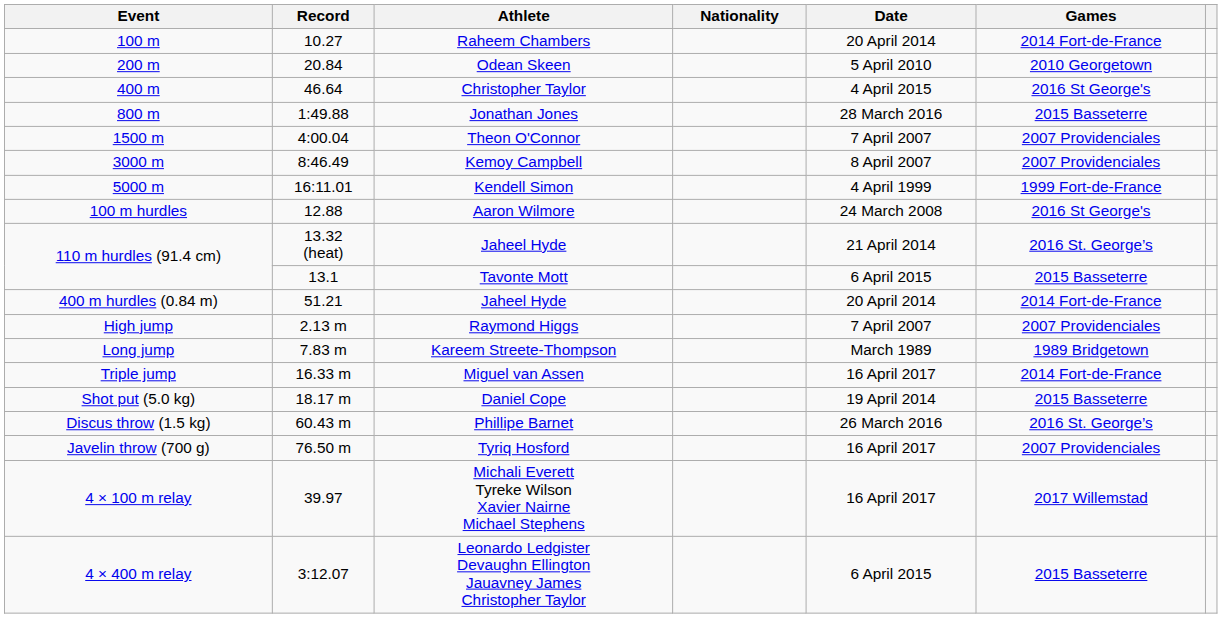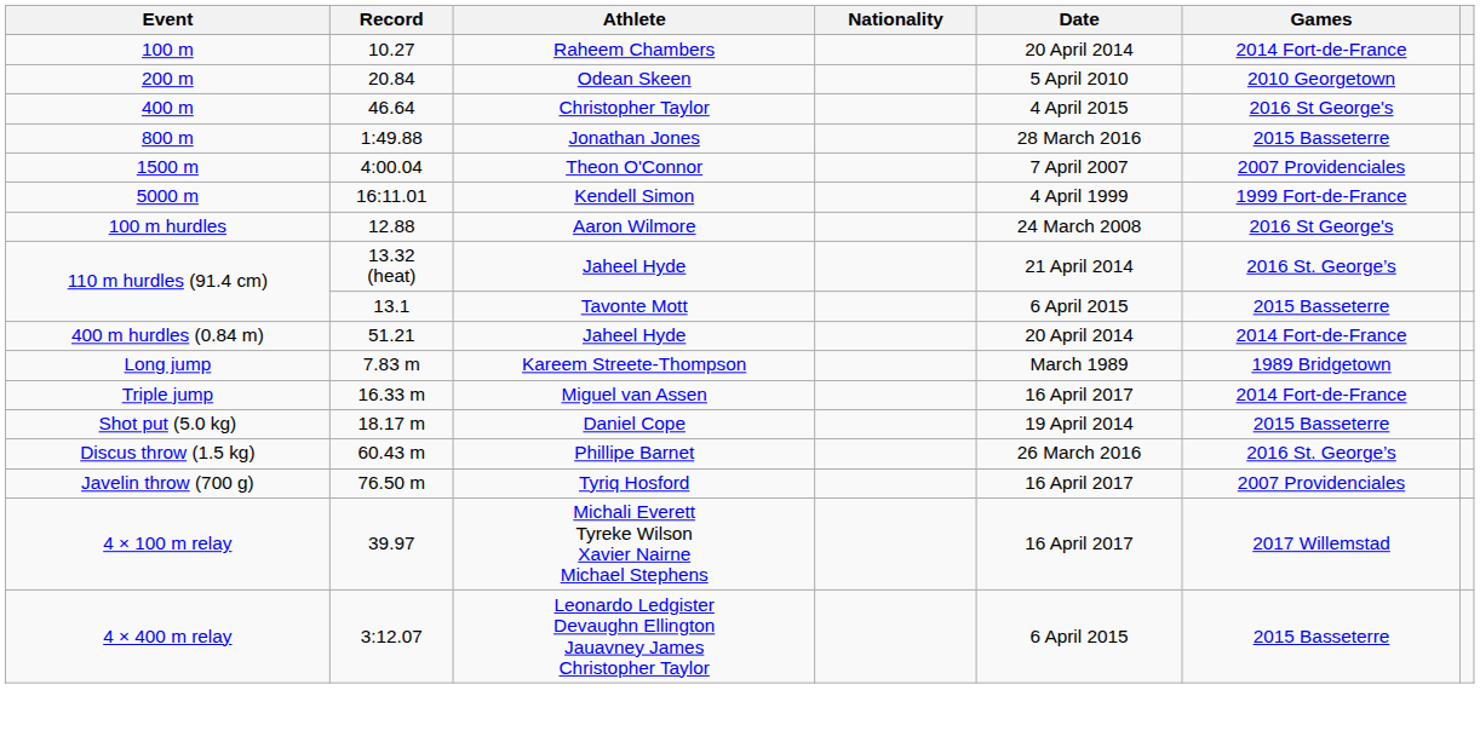- row: 3000 m | 8:46.49 | Kemoy Campbell | 8 April 2007 | 2007 Providenciales
- row: High jump | 2.13 m | Raymond Higgs | 7 April 2007 | 2007 Providenciales
